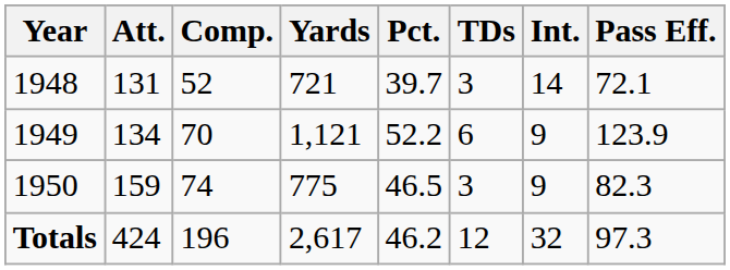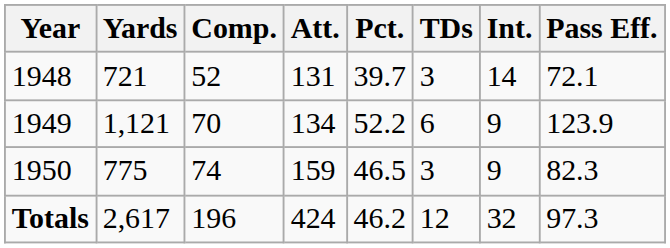columns swapped: Yards <-> Att.
